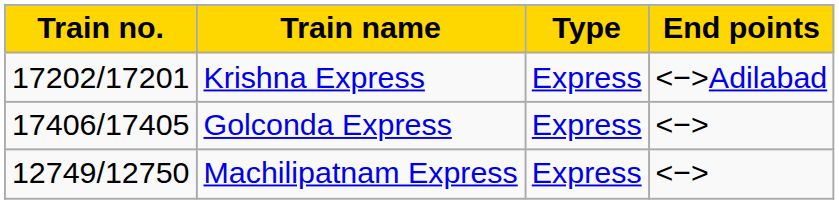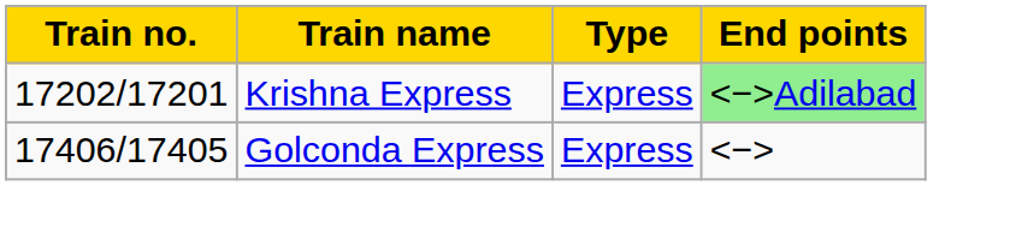Krishna Express | End points: no background -> lightgreen background
- row: 12749/12750 | Machilipatnam Express | Express
